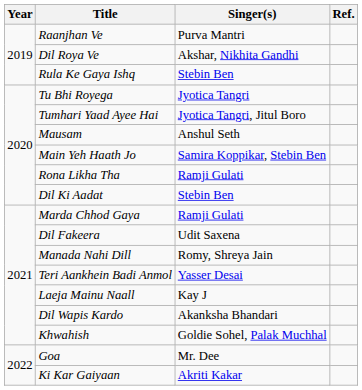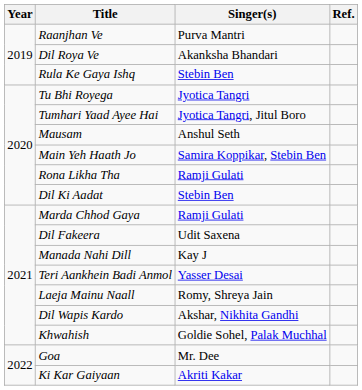Dil Roya Ve | Singer(s): Akshar, Nikhita Gandhi -> Akanksha Bhandari
Manada Nahi Dill | Singer(s): Romy, Shreya Jain -> Kay J
Laeja Mainu Naall | Singer(s): Kay J -> Romy, Shreya Jain
Dil Wapis Kardo | Singer(s): Akanksha Bhandari -> Akshar, Nikhita Gandhi
